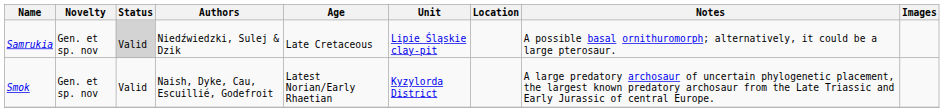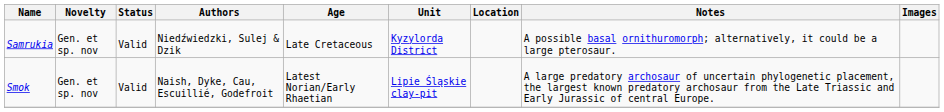Samrukia | Status: lightgrey background -> no background
Samrukia | Unit: Lipie Śląskie clay-pit -> Kyzylorda District
Smok | Unit: Kyzylorda District -> Lipie Śląskie clay-pit
